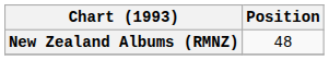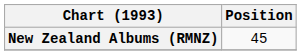New Zealand Albums (RMNZ) | Position: 48 -> 45
